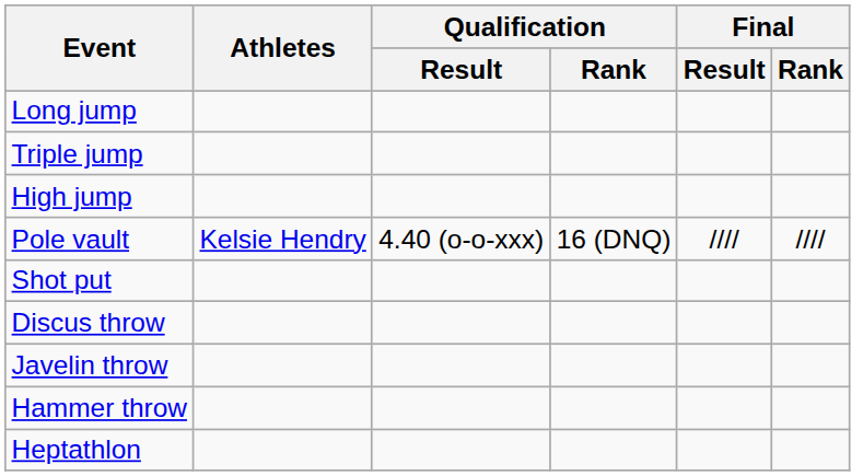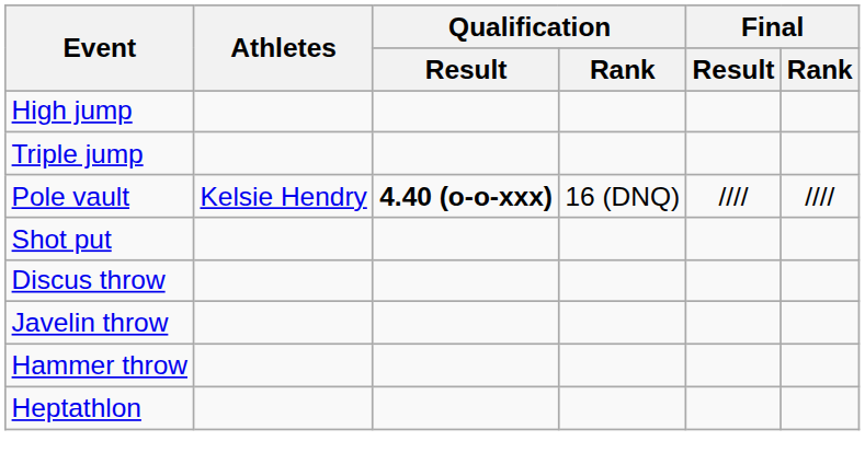- row: Long jump
rows swapped: Triple jump <-> High jump
Pole vault | Qualification / Result: normal -> bold
